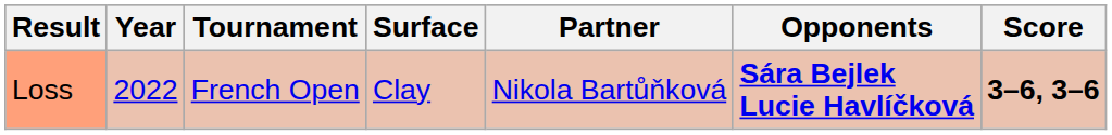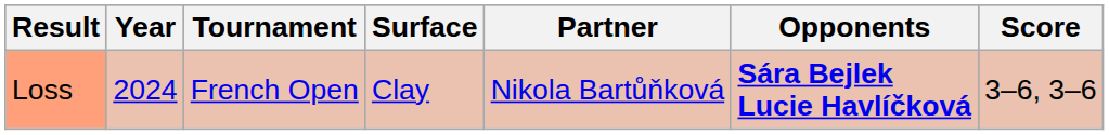Loss | Year: 2022 -> 2024
Loss | Score: bold -> normal
